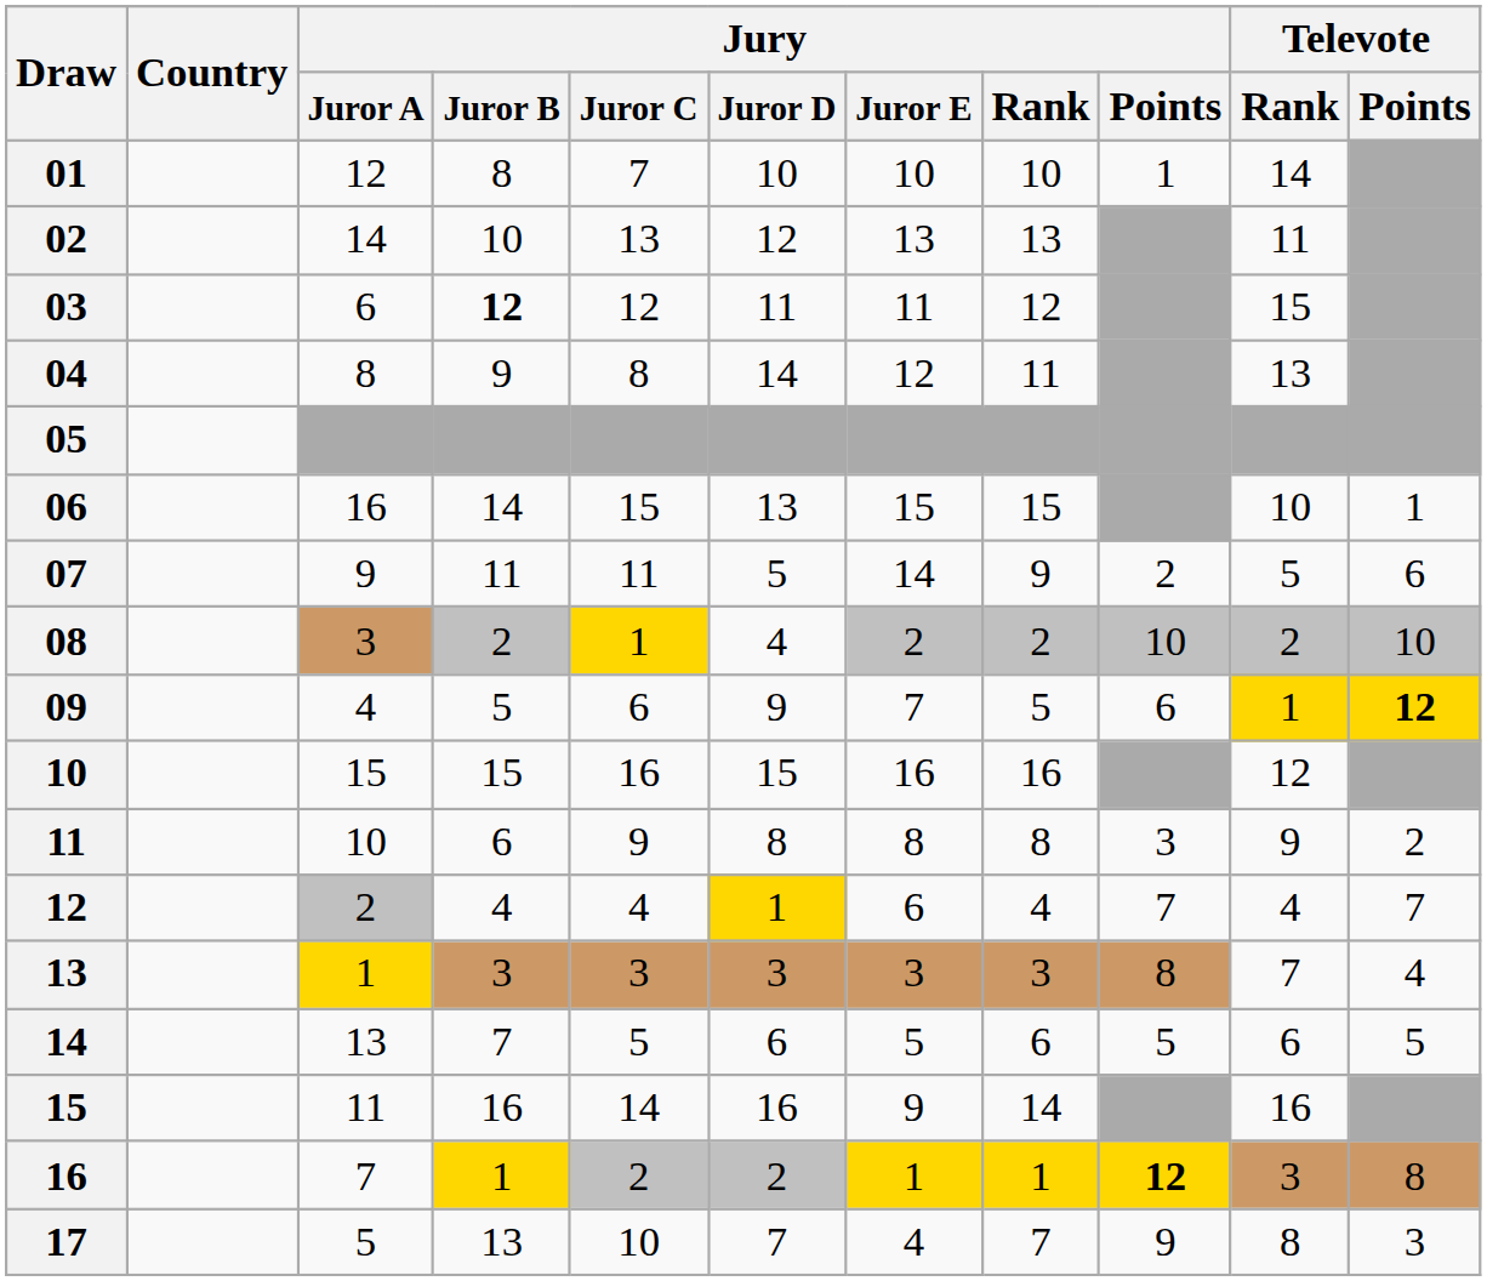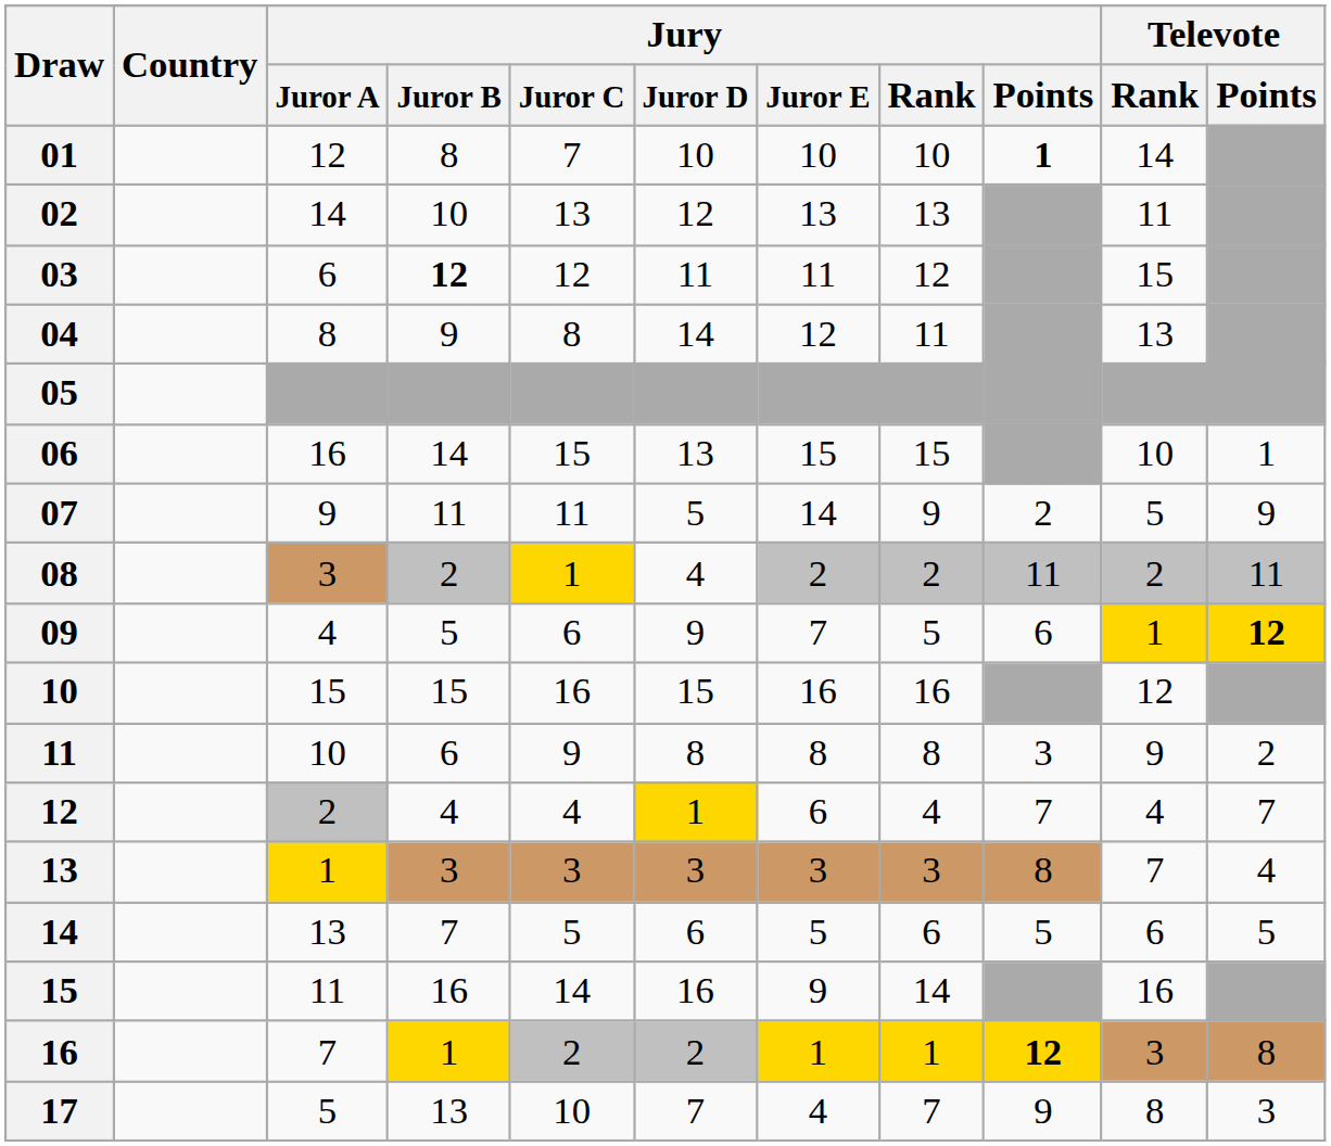01 | Jury / Points: normal -> bold
07 | Televote / Points: 6 -> 9
08 | Jury / Points: 10 -> 11
08 | Televote / Points: 10 -> 11
